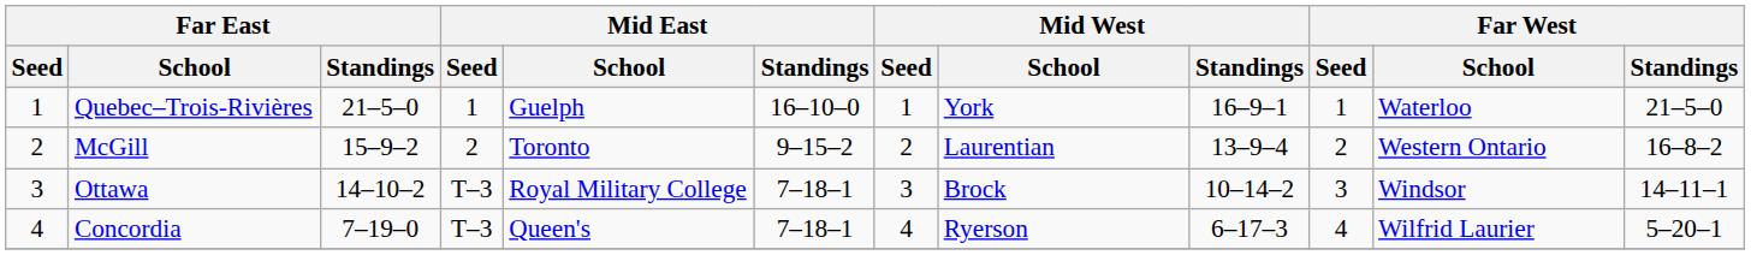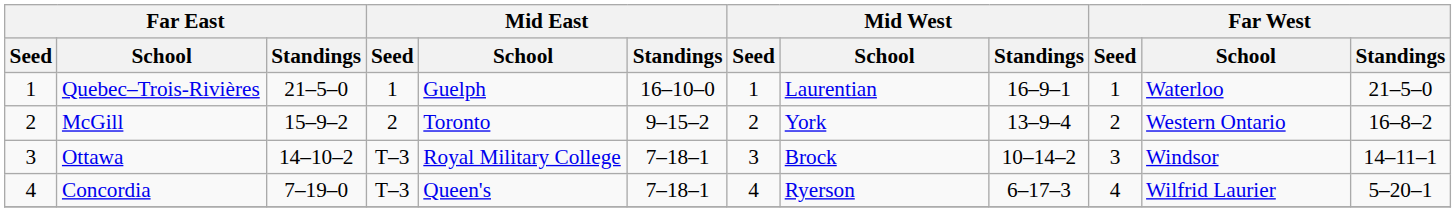Quebec–Trois-Rivières | Mid West / School: York -> Laurentian
McGill | Mid West / School: Laurentian -> York
